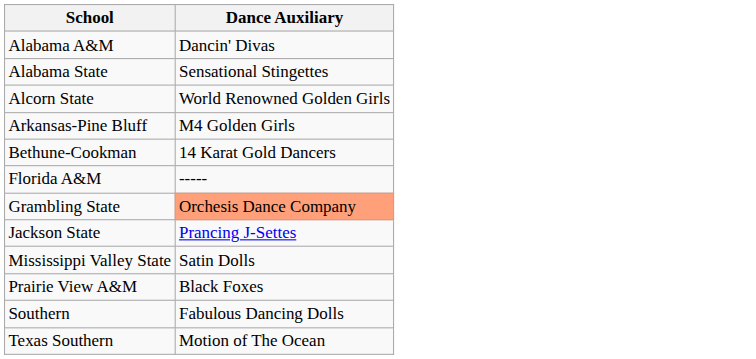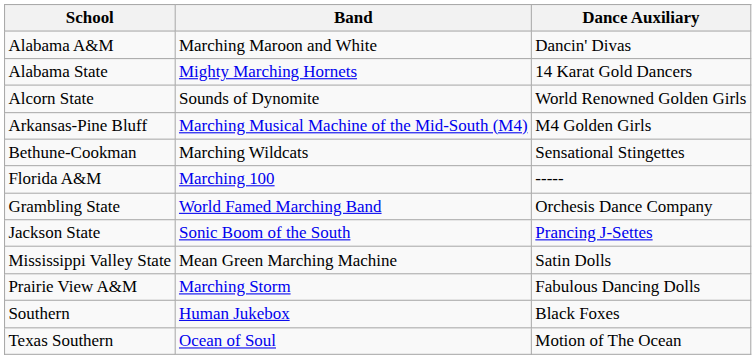+ column: Band | Marching Maroon and White | Mighty Marching Hornets | Sounds of Dynomite | Marching Musical Machine of the Mid-South (M4) | Marching Wildcats | Marching 100 | World Famed Marching Band | Sonic Boom of the South | Mean Green Marching Machine | Marching Storm | Human Jukebox | Ocean of Soul
Alabama State | Dance Auxiliary: Sensational Stingettes -> 14 Karat Gold Dancers
Bethune-Cookman | Dance Auxiliary: 14 Karat Gold Dancers -> Sensational Stingettes
Grambling State | Dance Auxiliary: lightsalmon background -> no background
Prairie View A&M | Dance Auxiliary: Black Foxes -> Fabulous Dancing Dolls
Southern | Dance Auxiliary: Fabulous Dancing Dolls -> Black Foxes
